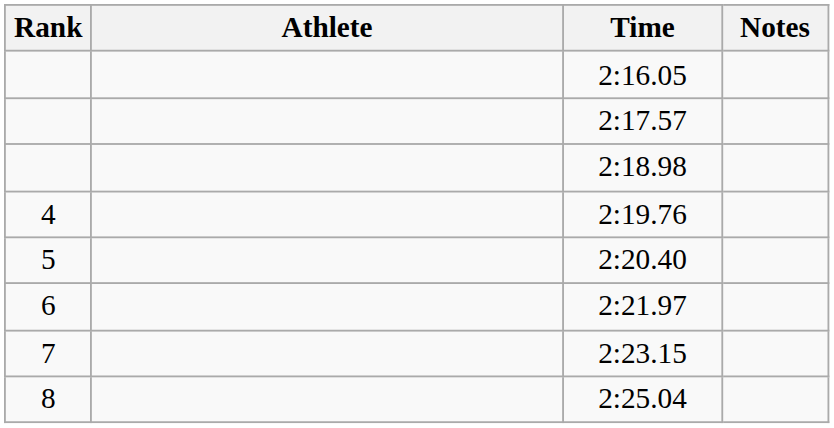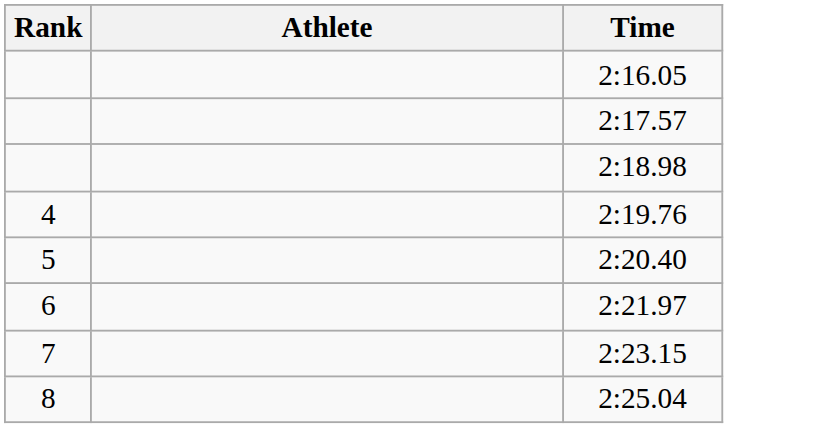- column: Notes
